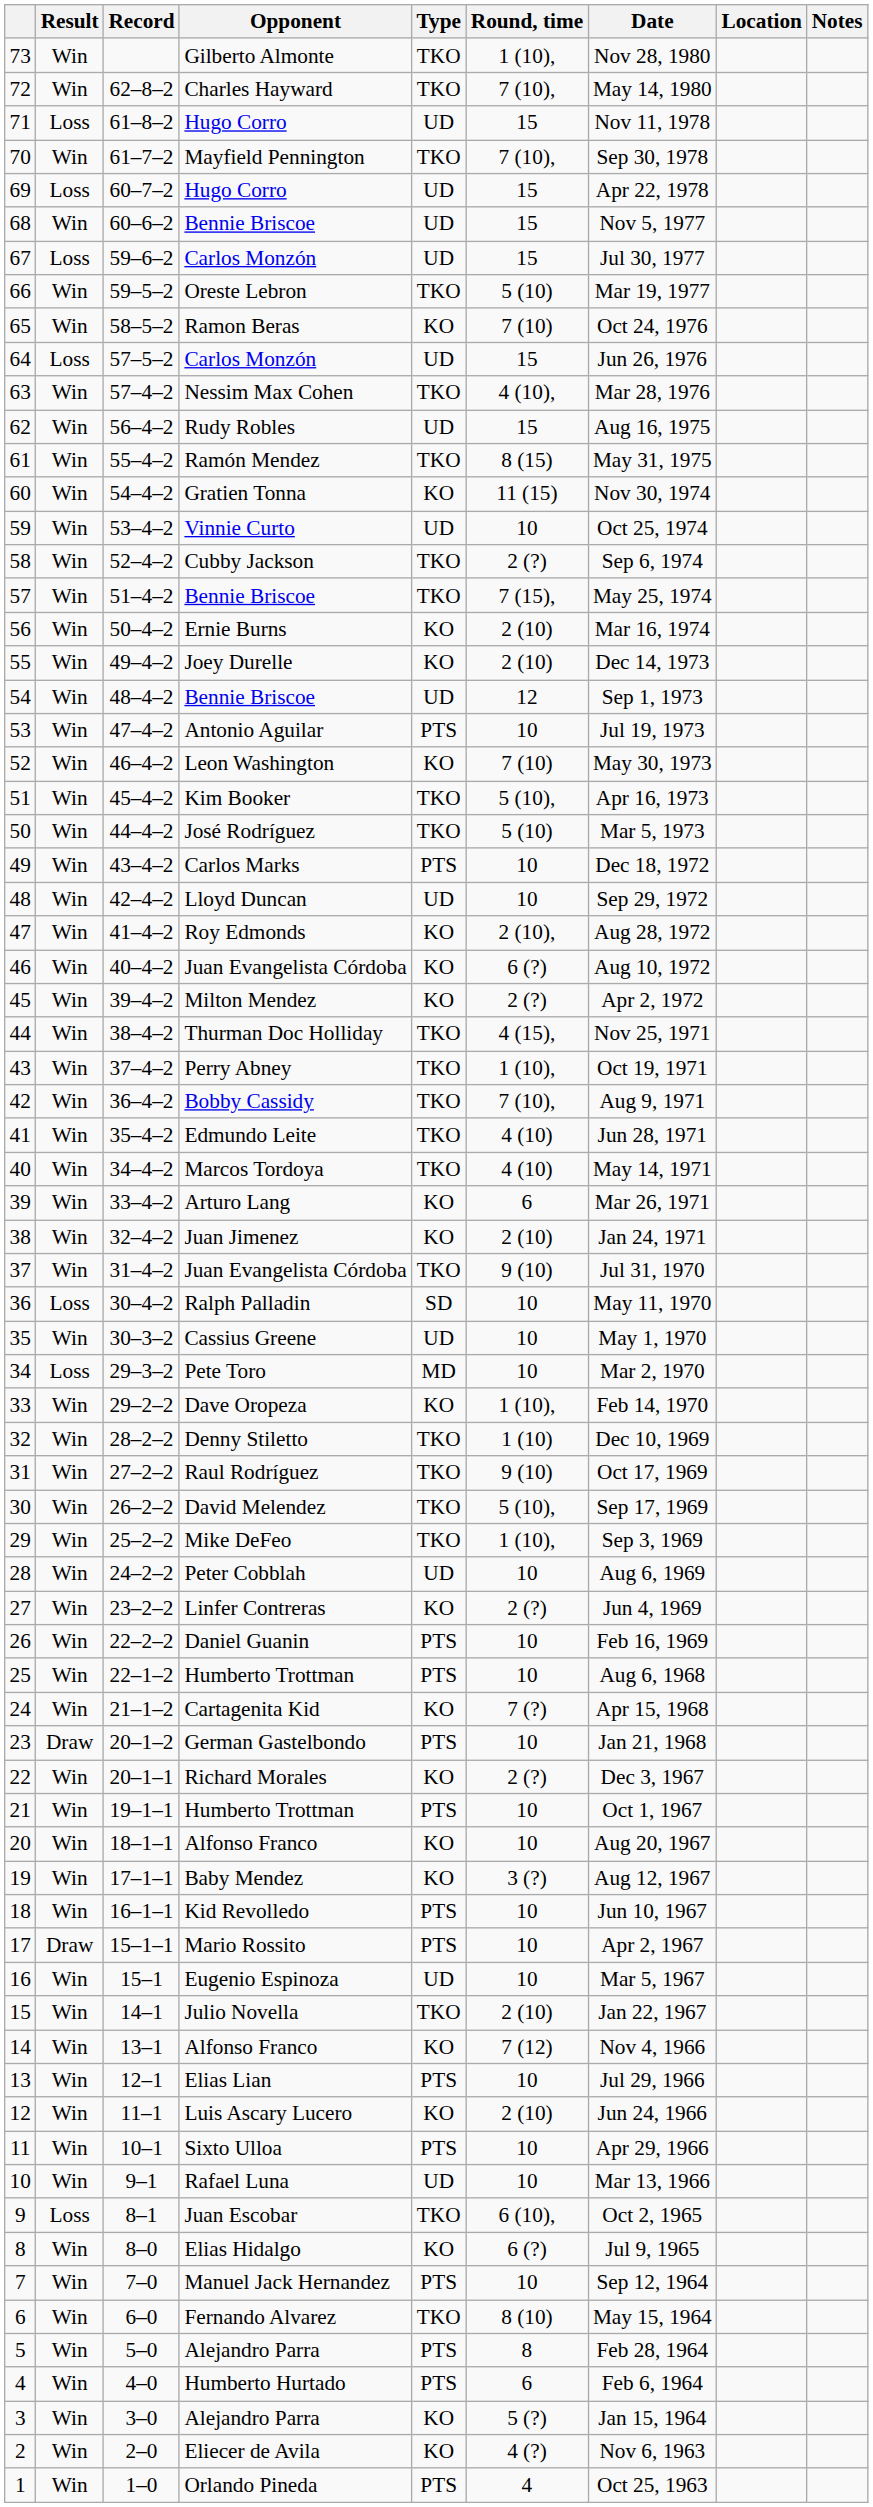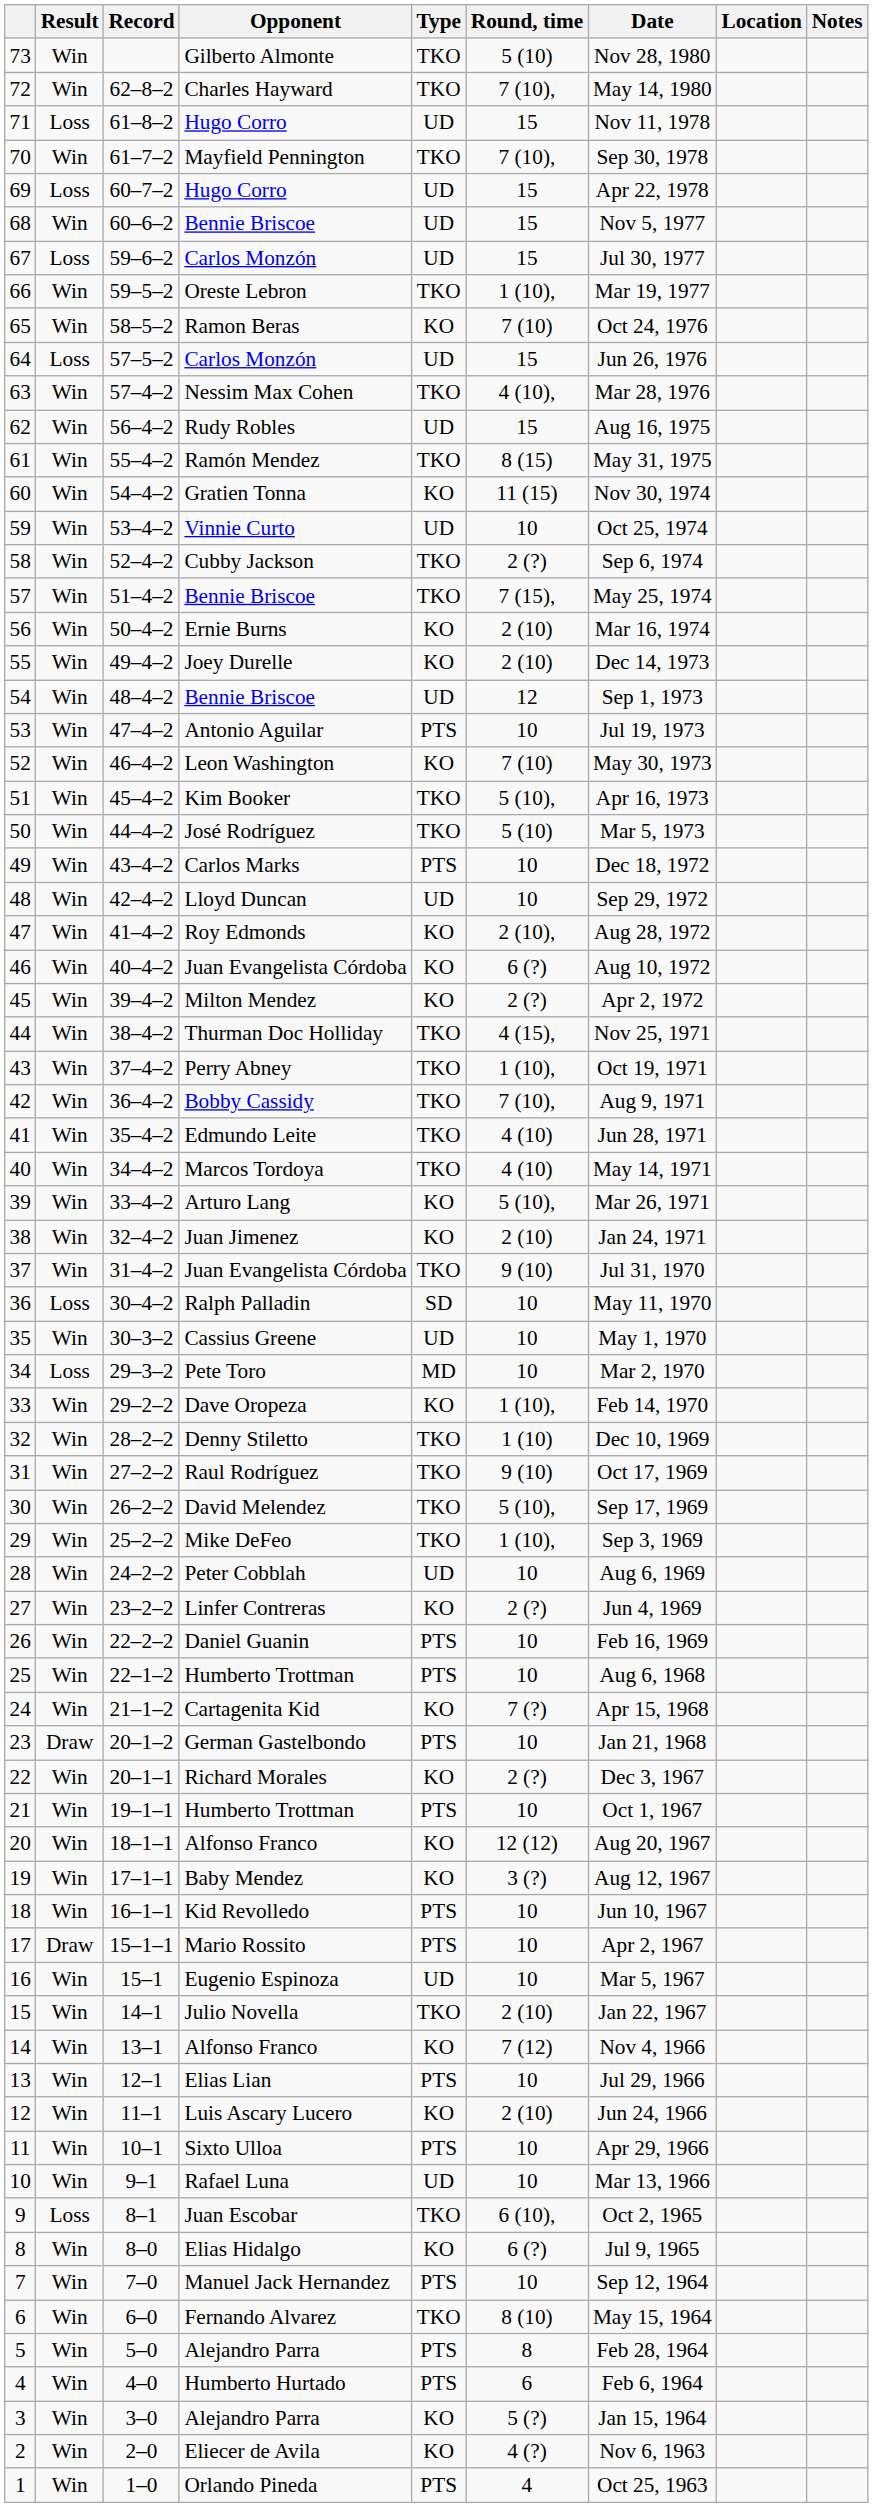73 | Round, time: 1 (10), -> 5 (10)
66 | Round, time: 5 (10) -> 1 (10),
39 | Round, time: 6 -> 5 (10),
20 | Round, time: 10 -> 12 (12)
